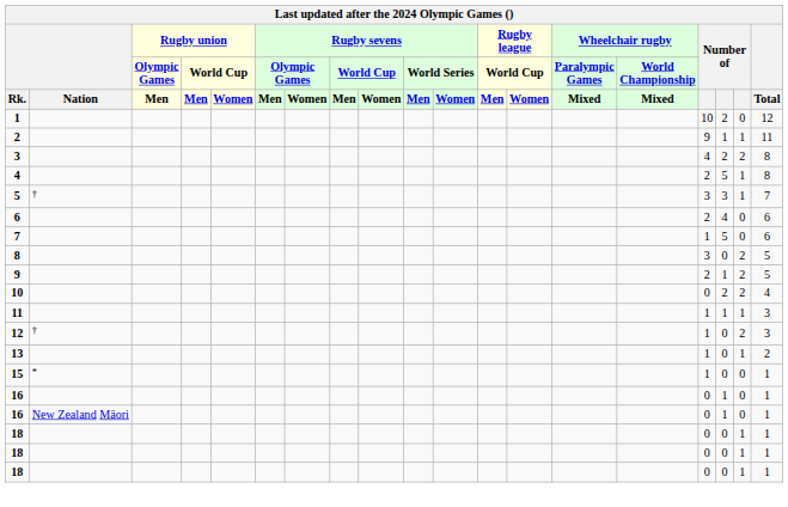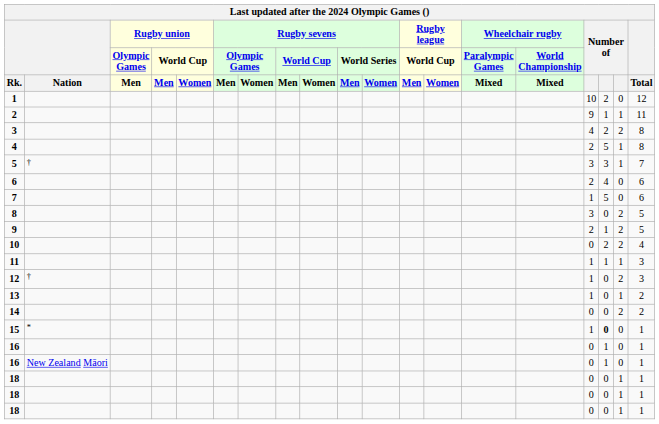+ row: 14 | 0 | 0 | 2 | 2
15 | column 17: normal -> bold
